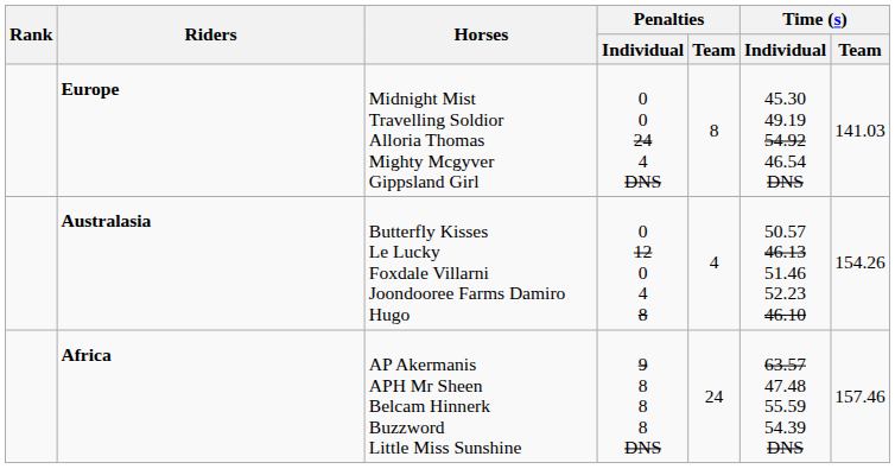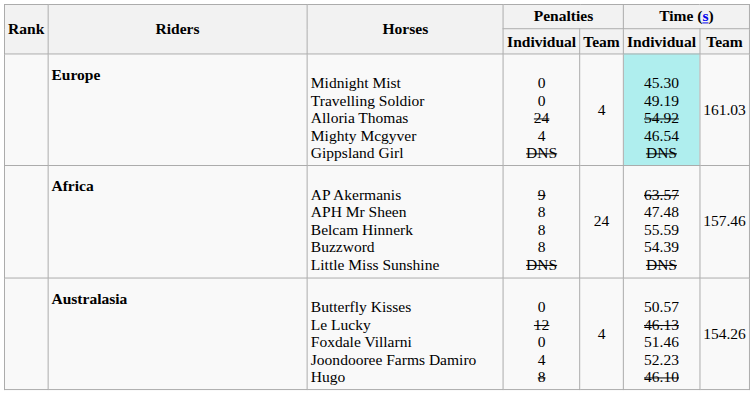Europe | Penalties / Team: 8 -> 4
Europe | Time (s) / Individual: no background -> paleturquoise background
Europe | Time (s) / Team: 141.03 -> 161.03
rows swapped: Australasia <-> Africa
